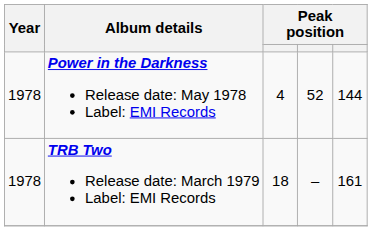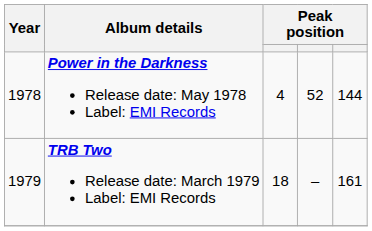TRB Two Release date: March 1979 Label: EMI Records | Year: 1978 -> 1979
